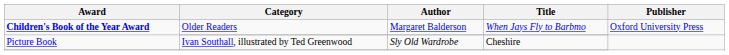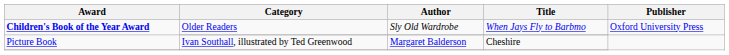Children's Book of the Year Award / Older Readers | Author: Margaret Balderson -> Sly Old Wardrobe
Picture Book | Author: Sly Old Wardrobe -> Margaret Balderson
